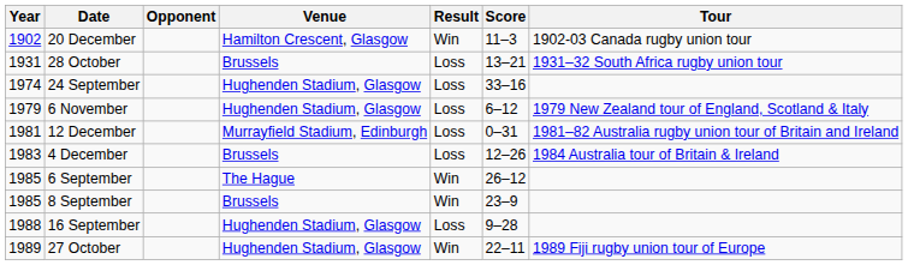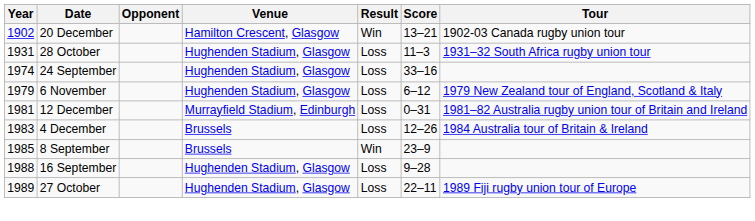20 December | Score: 11–3 -> 13–21
28 October | Venue: Brussels -> Hughenden Stadium, Glasgow
28 October | Score: 13–21 -> 11–3
- row: 1985 | 6 September | The Hague | Win | 26–12
27 October | Result: Win -> Loss
